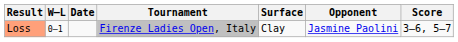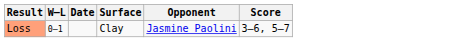- column: Tournament | Firenze Ladies Open, Italy
